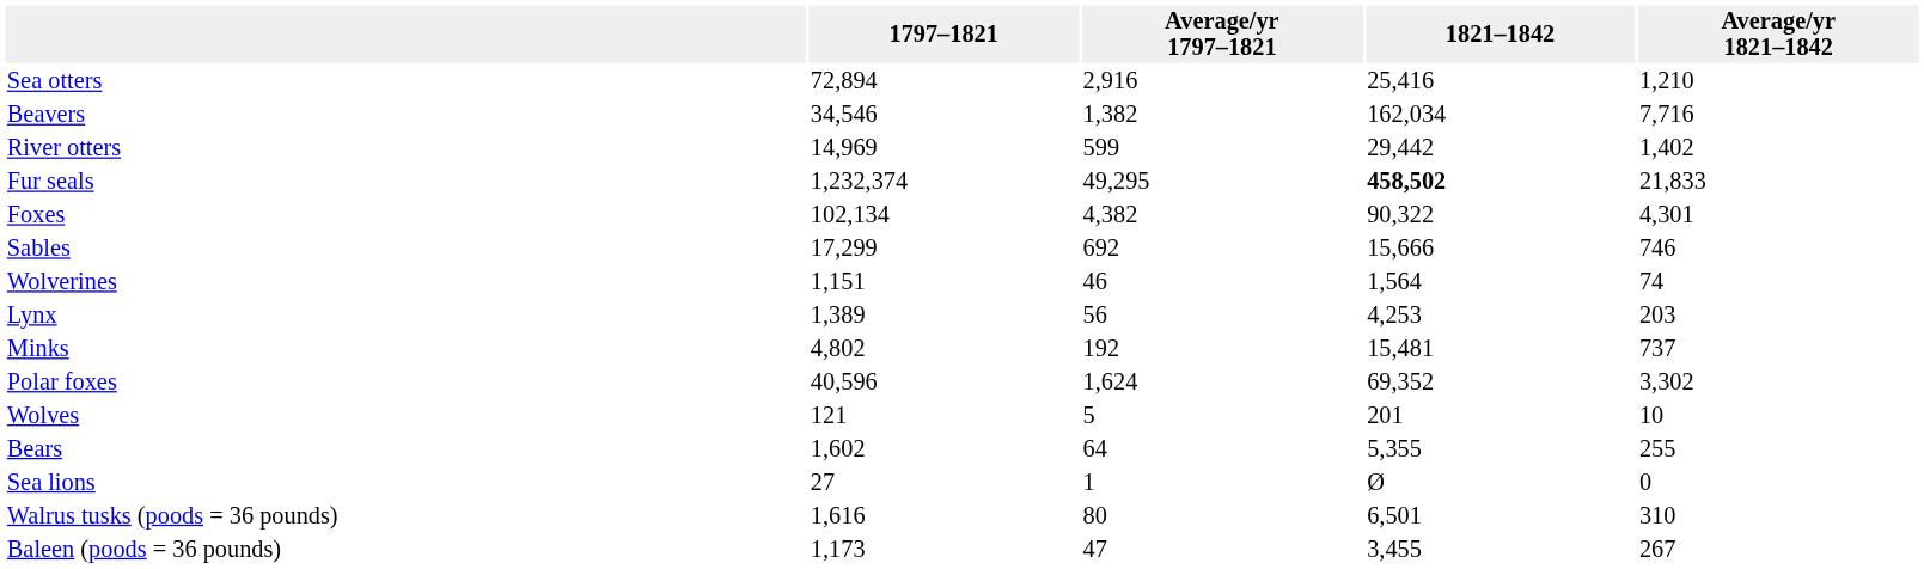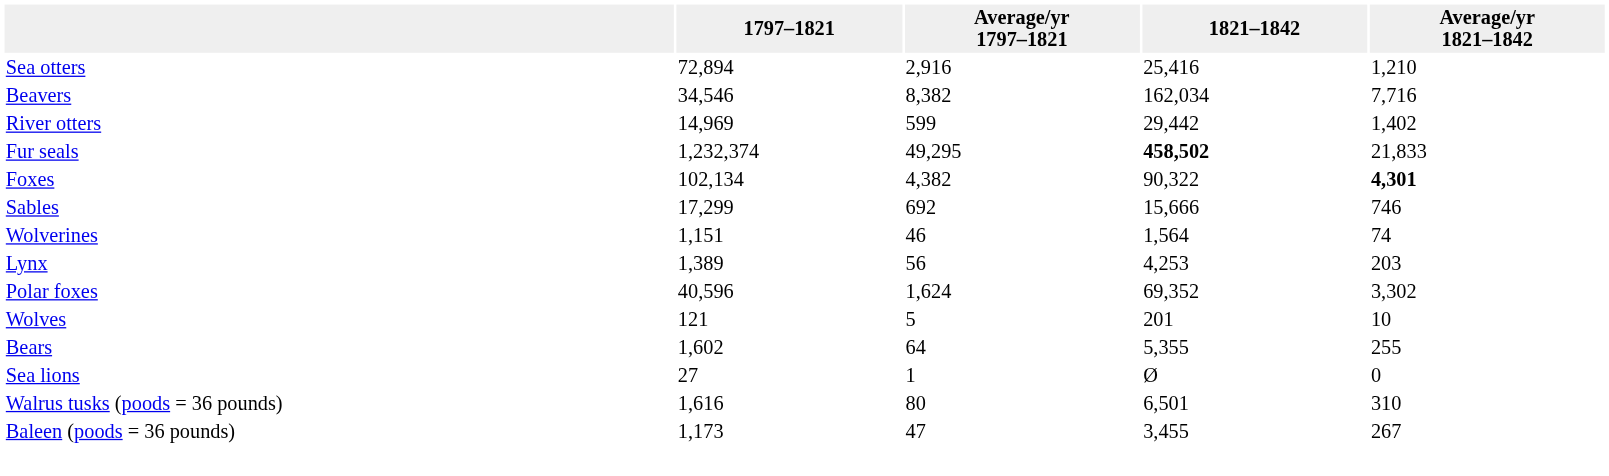Beavers | Average/yr 1797–1821: 1,382 -> 8,382
Foxes | Average/yr 1821–1842: normal -> bold
- row: Minks | 4,802 | 192 | 15,481 | 737
